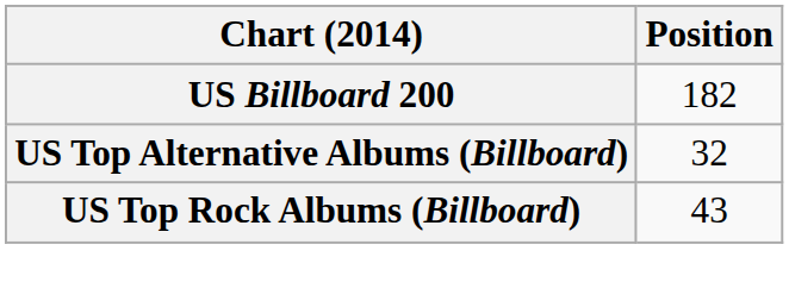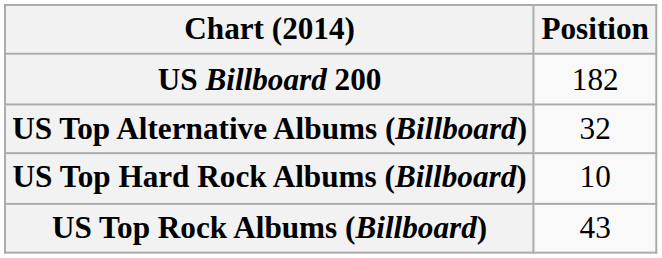+ row: US Top Hard Rock Albums (Billboard) | 10
